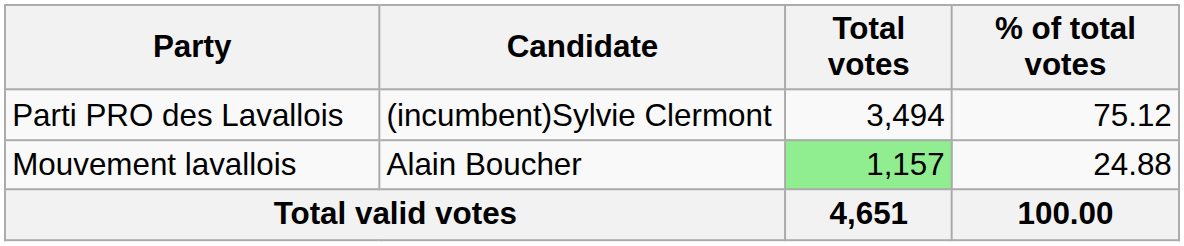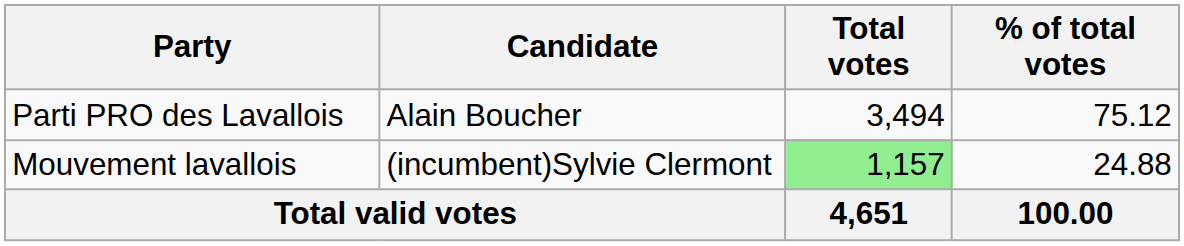Parti PRO des Lavallois | Candidate: (incumbent)Sylvie Clermont -> Alain Boucher
Mouvement lavallois | Candidate: Alain Boucher -> (incumbent)Sylvie Clermont
